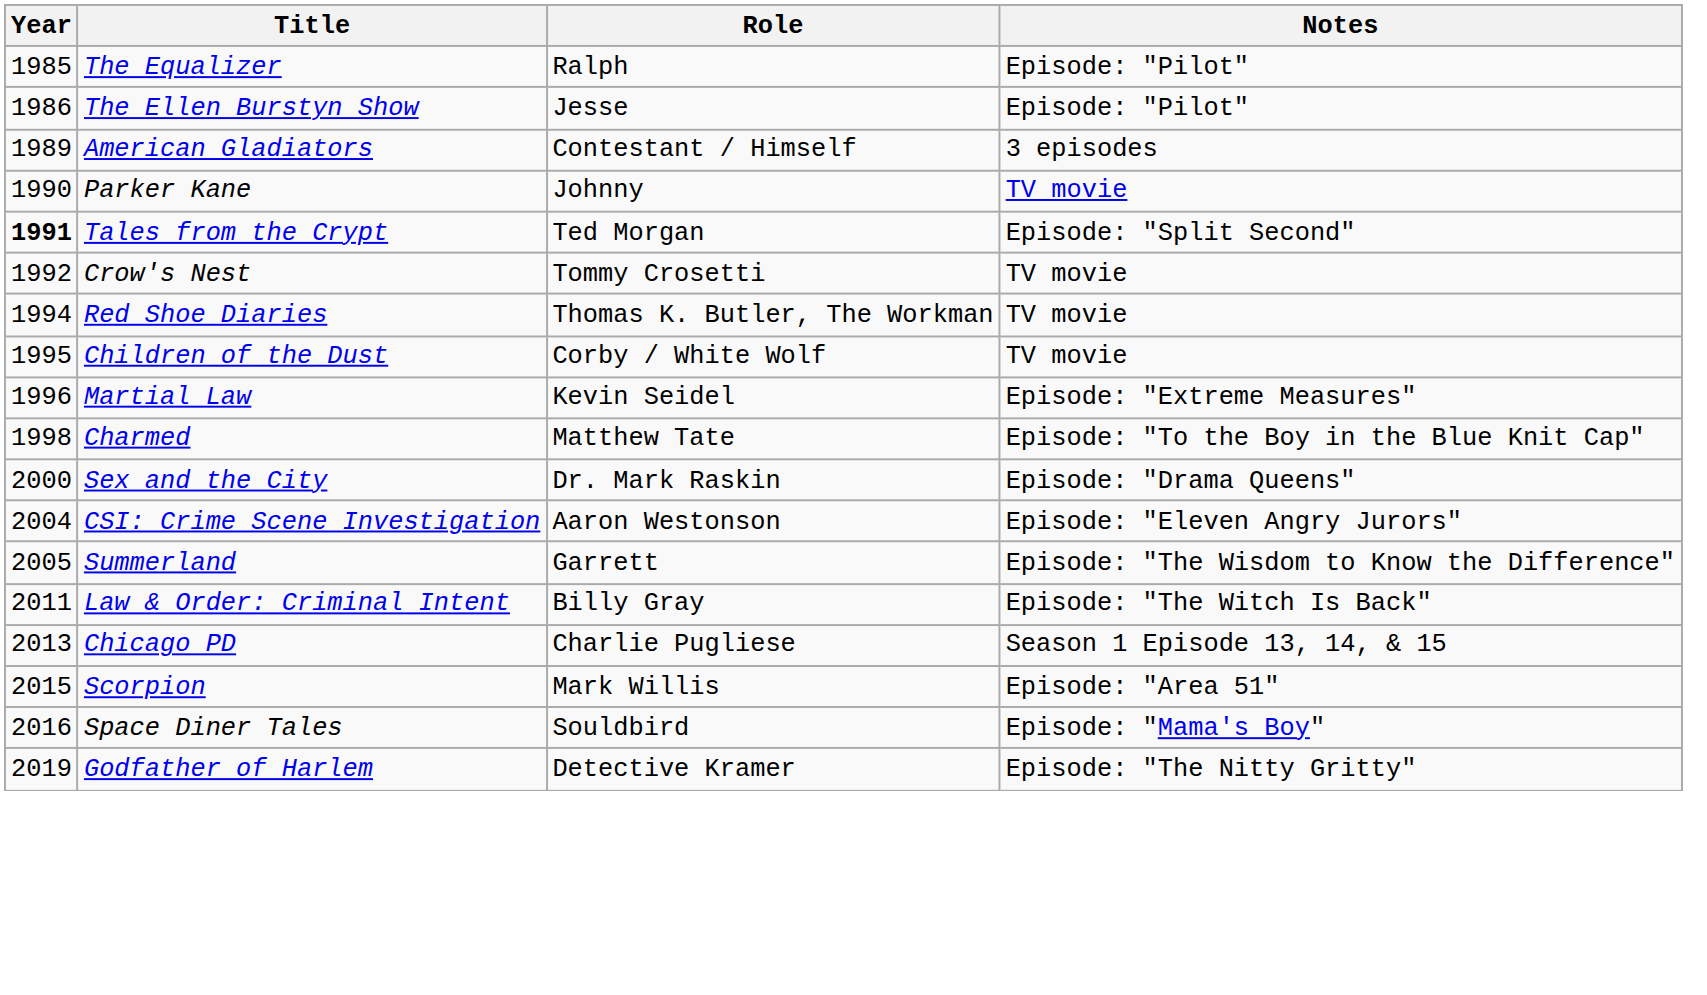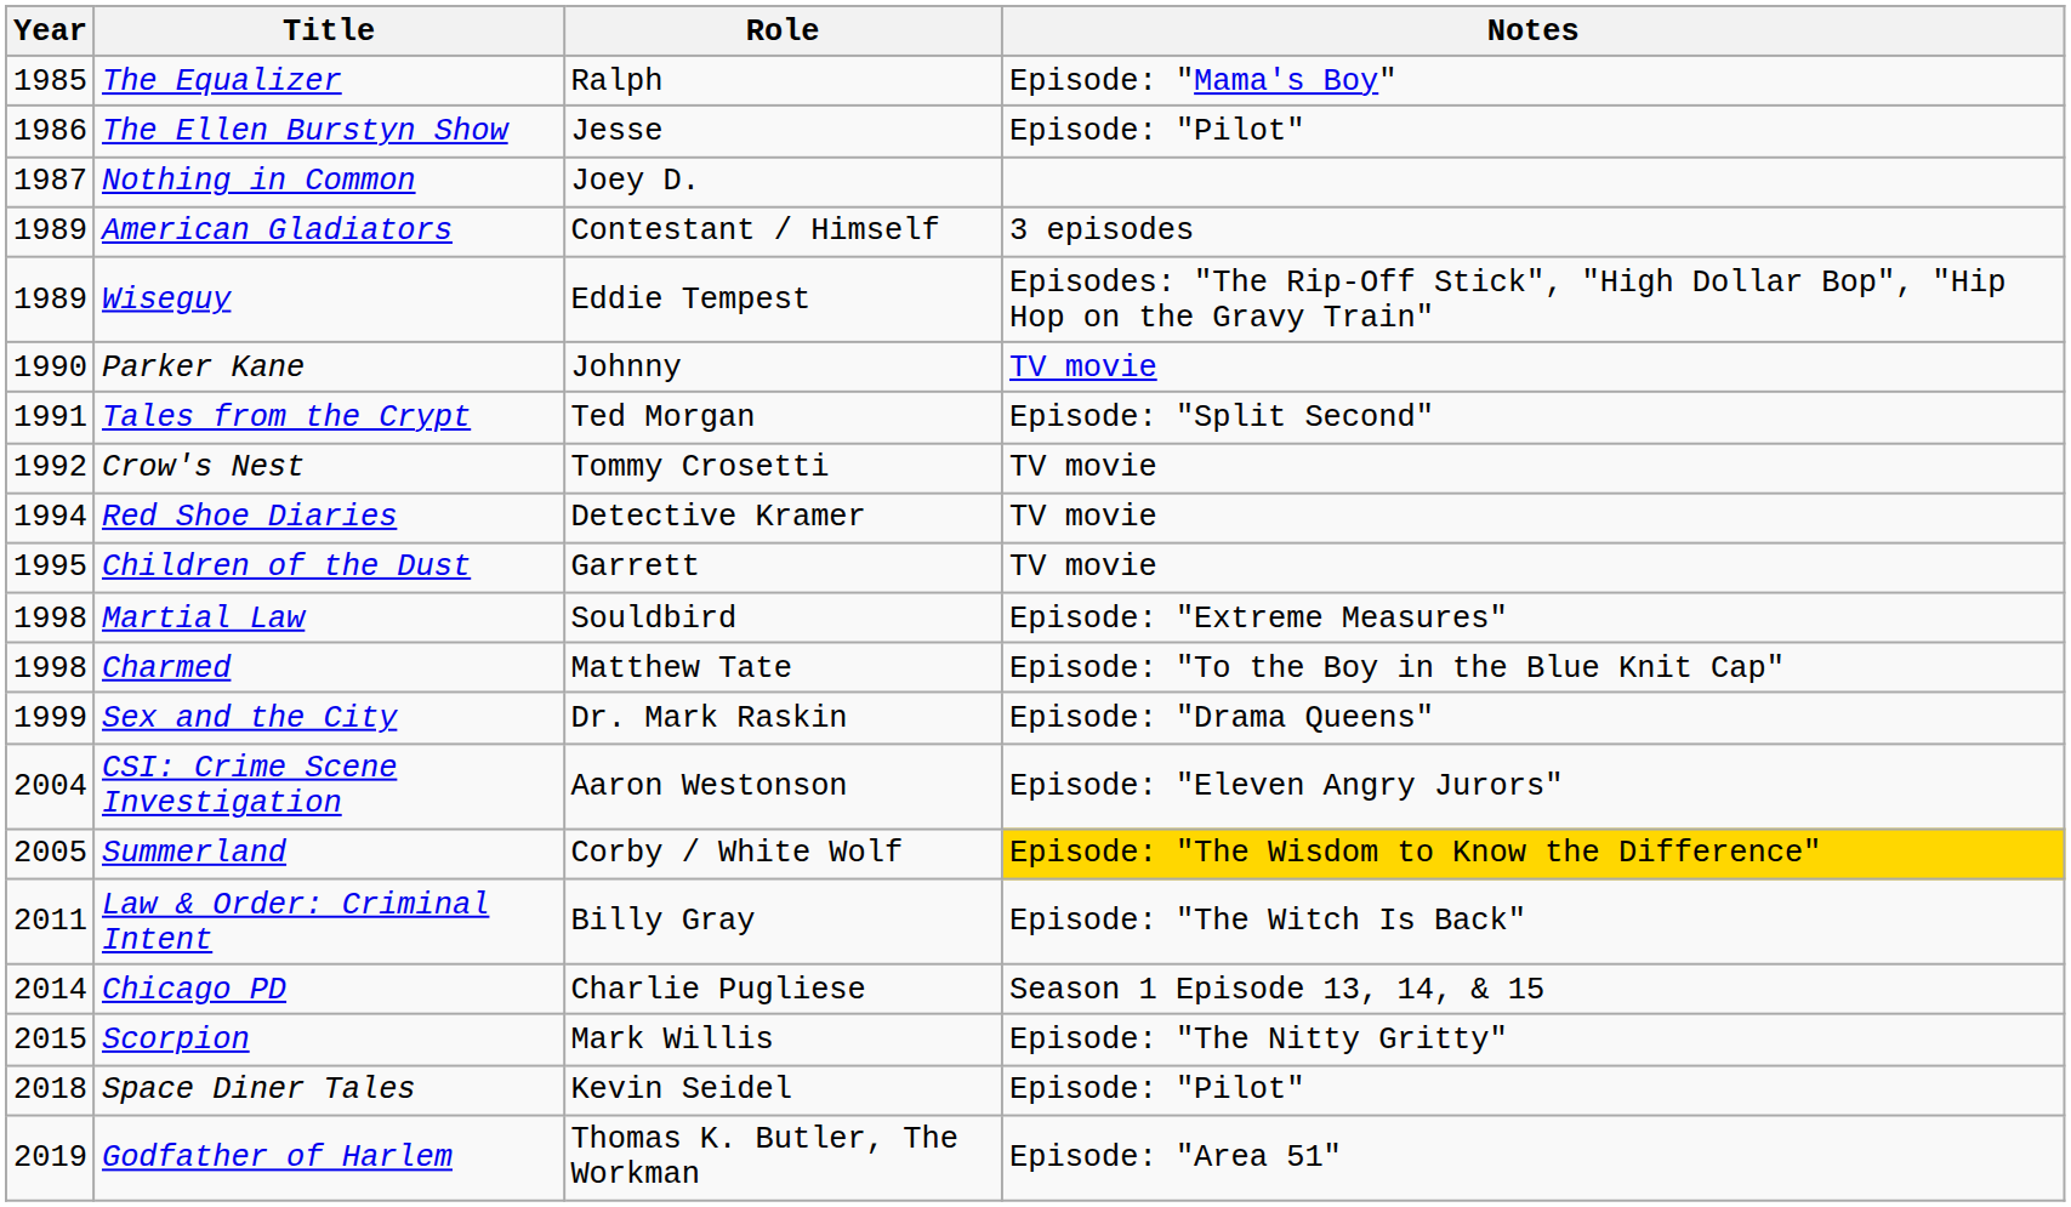The Equalizer | Notes: Episode: "Pilot" -> Episode: "Mama's Boy"
+ row: 1987 | Nothing in Common | Joey D.
+ row: 1989 | Wiseguy | Eddie Tempest | Episodes: "The Rip-Off Stick", "High Dollar Bop", "Hip Hop on the Gravy Train"
Tales from the Crypt | Year: bold -> normal
Red Shoe Diaries | Role: Thomas K. Butler, The Workman -> Detective Kramer
Children of the Dust | Role: Corby / White Wolf -> Garrett
Martial Law | Year: 1996 -> 1998
Martial Law | Role: Kevin Seidel -> Souldbird
Sex and the City | Year: 2000 -> 1999
Summerland | Role: Garrett -> Corby / White Wolf
Summerland | Notes: no background -> gold background
Chicago PD | Year: 2013 -> 2014
Scorpion | Notes: Episode: "Area 51" -> Episode: "The Nitty Gritty"
Space Diner Tales | Year: 2016 -> 2018
Space Diner Tales | Role: Souldbird -> Kevin Seidel
Space Diner Tales | Notes: Episode: "Mama's Boy" -> Episode: "Pilot"
Godfather of Harlem | Role: Detective Kramer -> Thomas K. Butler, The Workman
Godfather of Harlem | Notes: Episode: "The Nitty Gritty" -> Episode: "Area 51"
